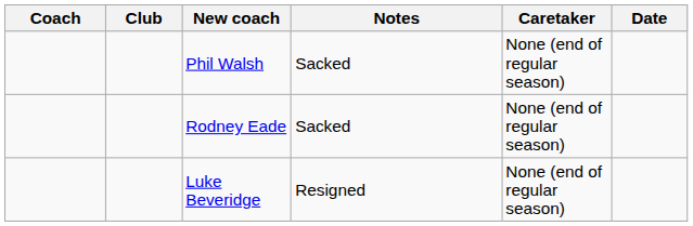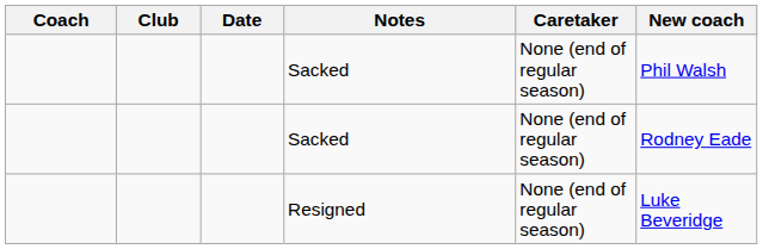columns swapped: Date <-> New coach
